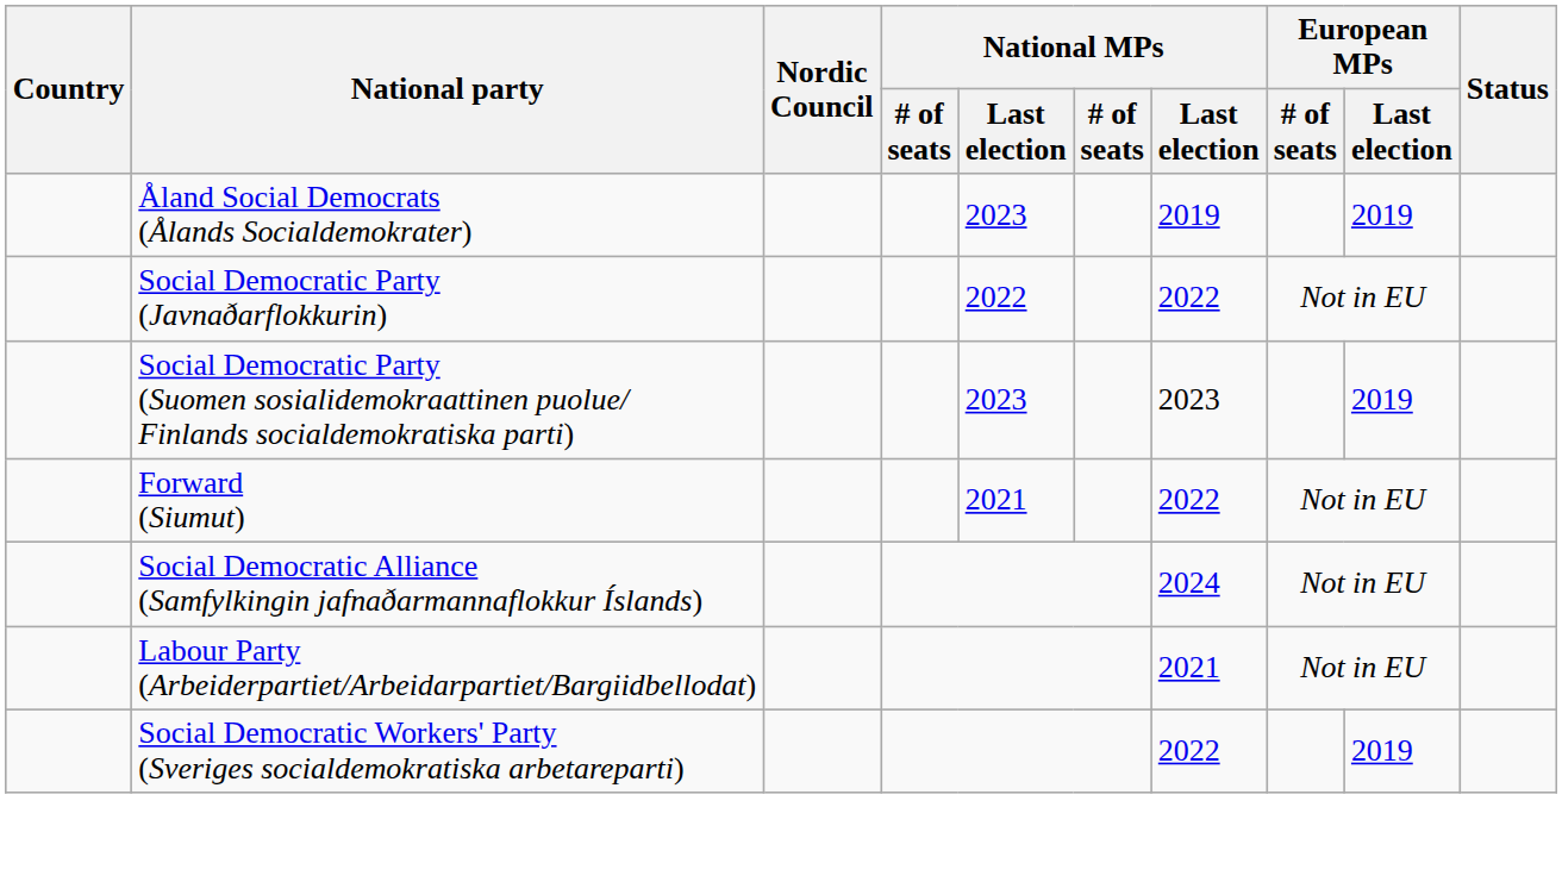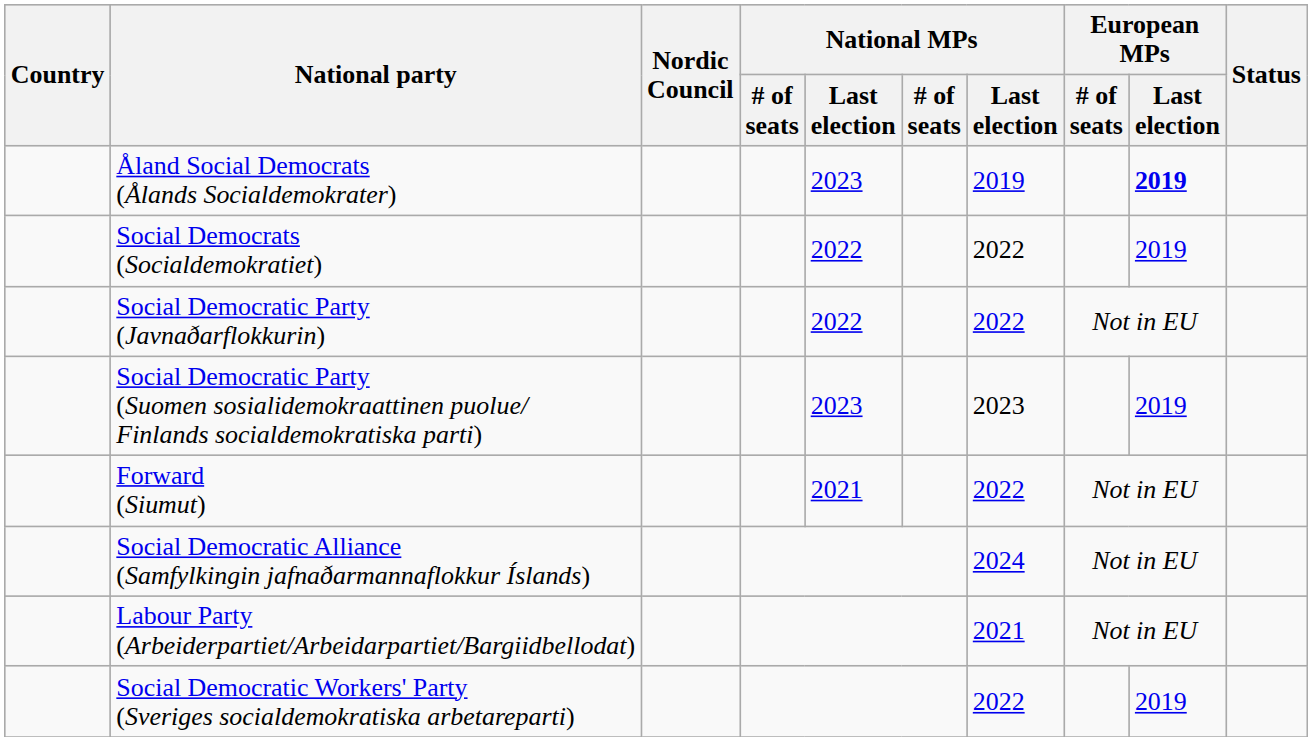Åland Social Democrats (Ålands Socialdemokrater) | European MPs / Last election: normal -> bold
+ row: Social Democrats (Socialdemokratiet) | 2022 | 2022 | 2019
